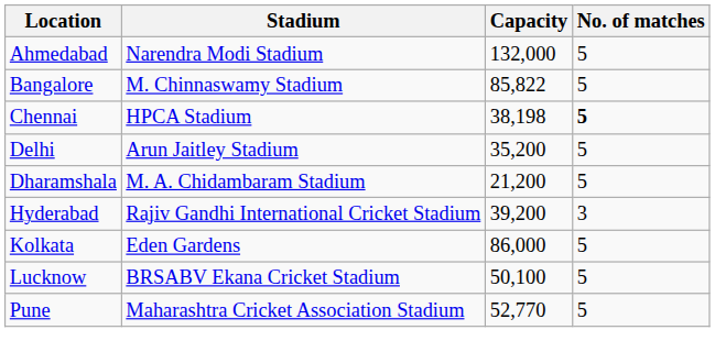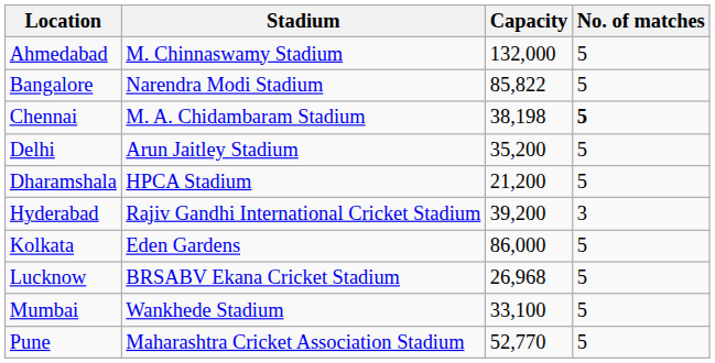Ahmedabad | Stadium: Narendra Modi Stadium -> M. Chinnaswamy Stadium
Bangalore | Stadium: M. Chinnaswamy Stadium -> Narendra Modi Stadium
Chennai | Stadium: HPCA Stadium -> M. A. Chidambaram Stadium
Dharamshala | Stadium: M. A. Chidambaram Stadium -> HPCA Stadium
Lucknow | Capacity: 50,100 -> 26,968
+ row: Mumbai | Wankhede Stadium | 33,100 | 5
